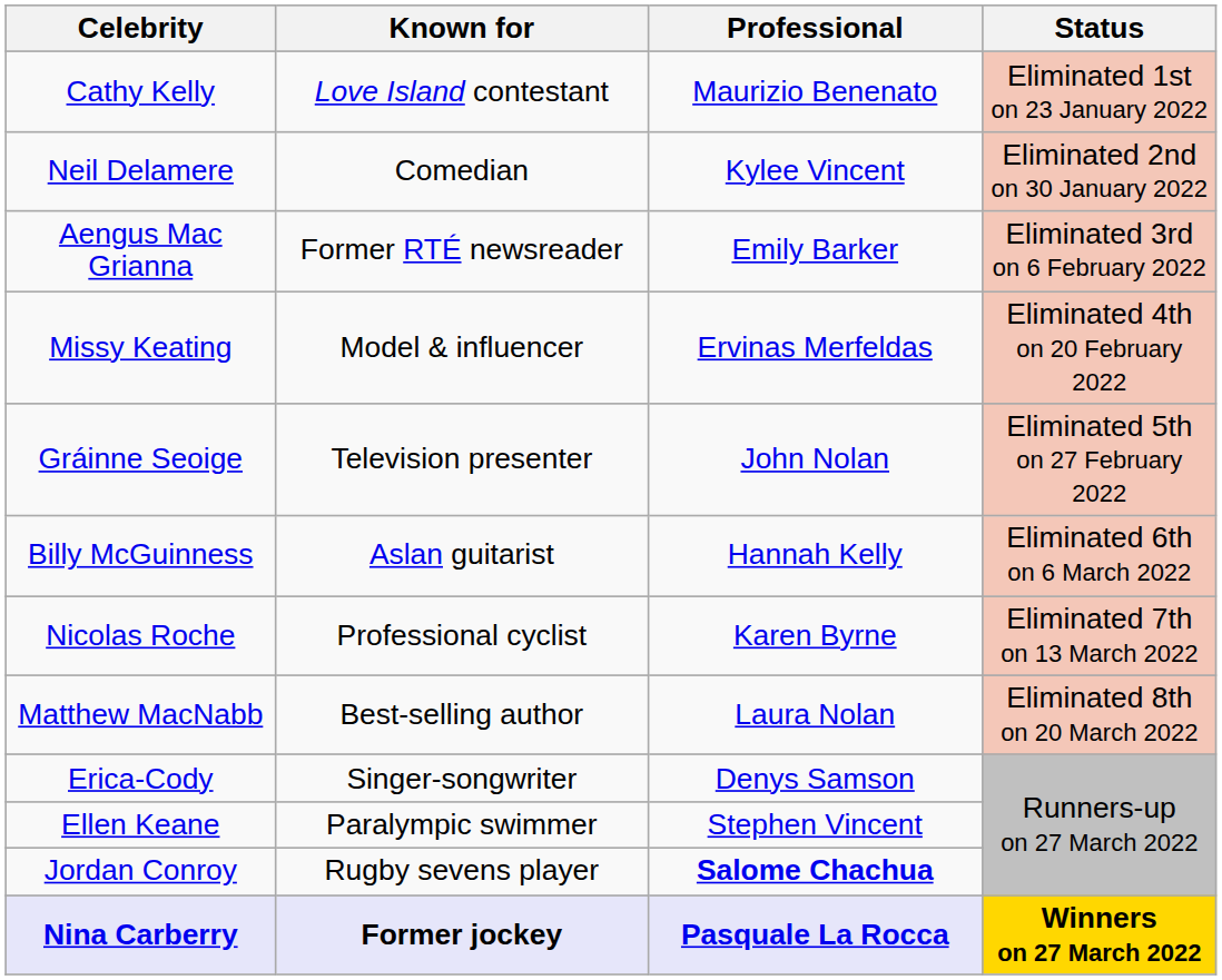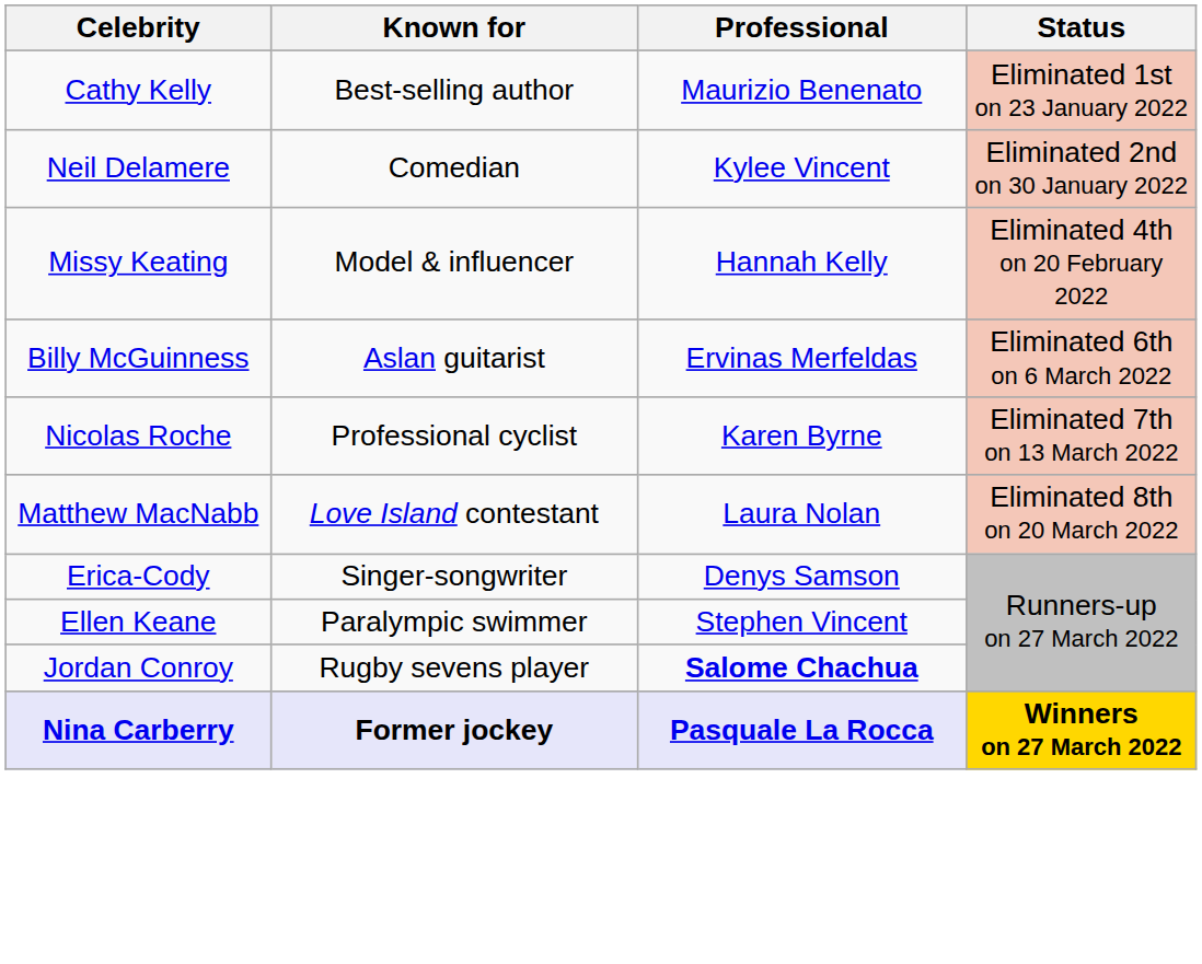Cathy Kelly | Known for: Love Island contestant -> Best-selling author
- row: Aengus Mac Grianna | Former RTÉ newsreader | Emily Barker | Eliminated 3rd on 6 February 2022
Missy Keating | Professional: Ervinas Merfeldas -> Hannah Kelly
- row: Gráinne Seoige | Television presenter | John Nolan | Eliminated 5th on 27 February 2022
Billy McGuinness | Professional: Hannah Kelly -> Ervinas Merfeldas
Matthew MacNabb | Known for: Best-selling author -> Love Island contestant
